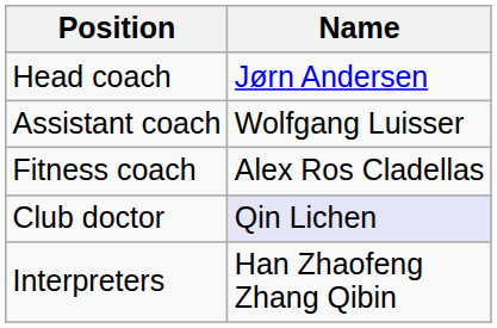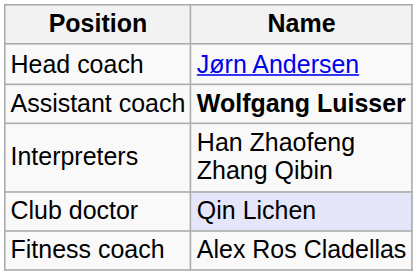Assistant coach | Name: normal -> bold
rows swapped: Fitness coach <-> Interpreters
